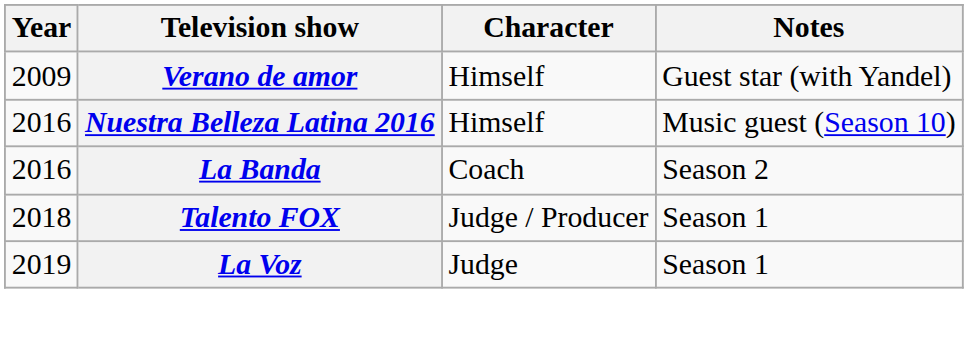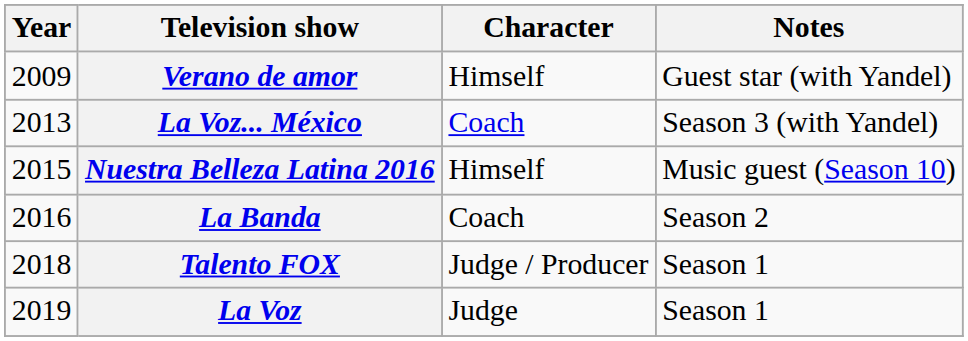+ row: 2013 | La Voz... México | Coach | Season 3 (with Yandel)
Nuestra Belleza Latina 2016 | Year: 2016 -> 2015
